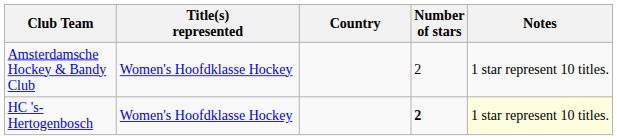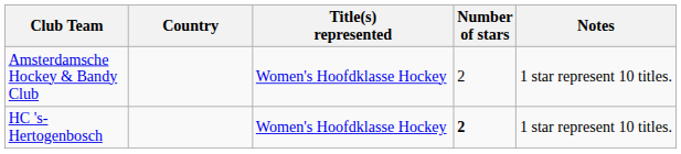columns swapped: Country <-> Title(s) represented
HC 's-Hertogenbosch | Notes: lightyellow background -> no background
